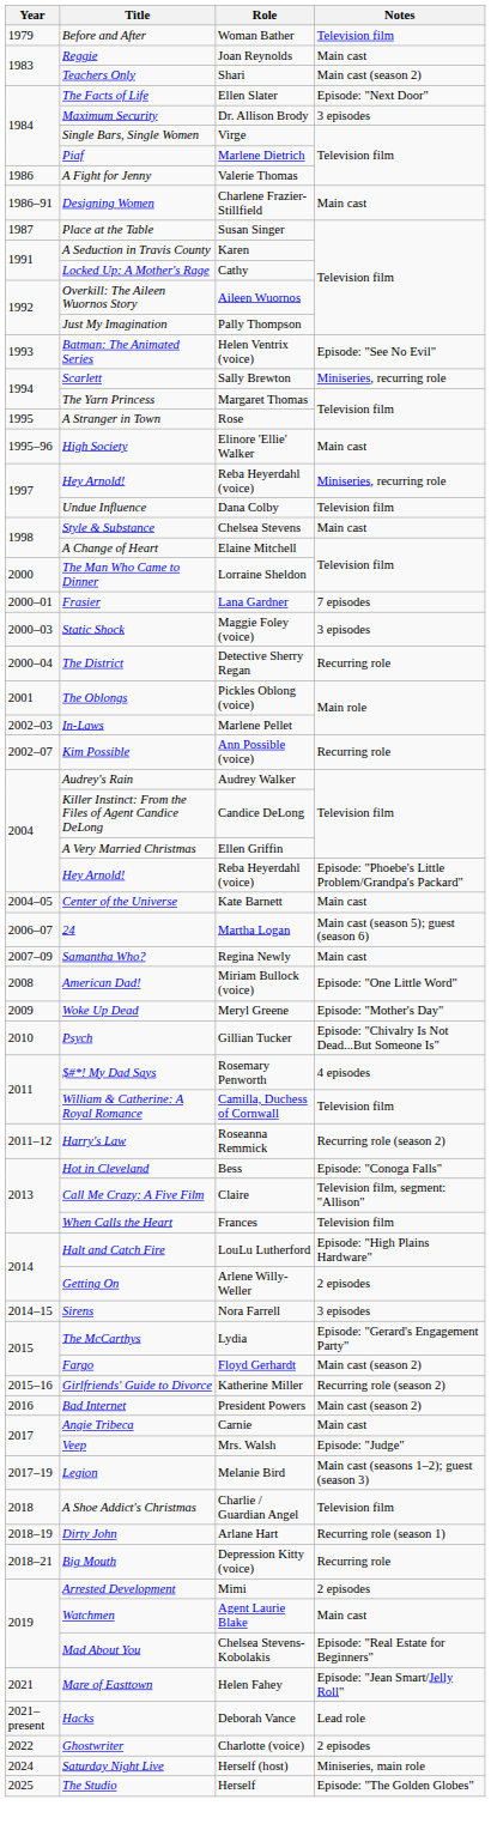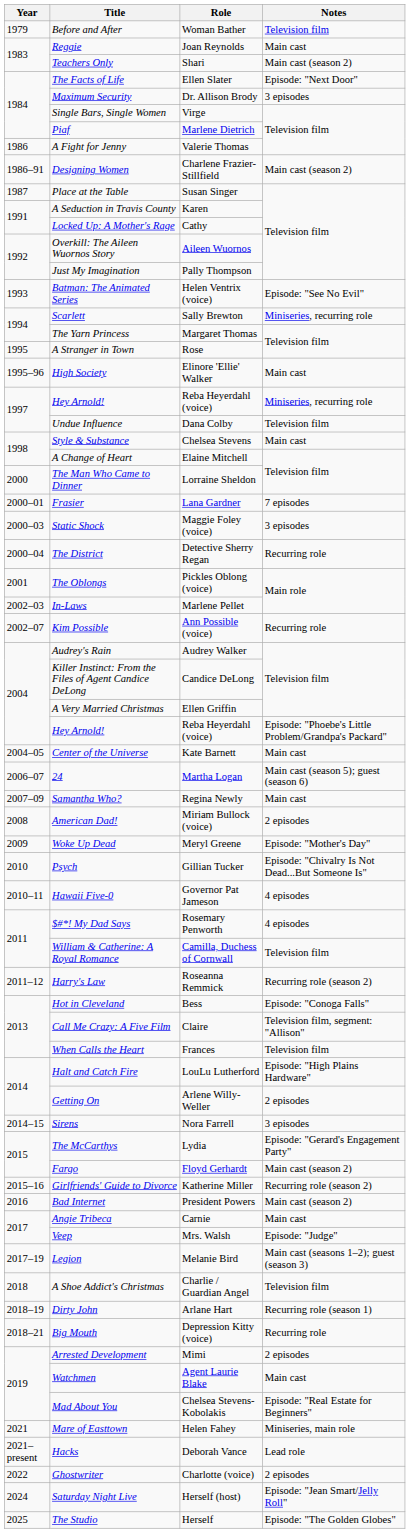Designing Women | Notes: Main cast -> Main cast (season 2)
American Dad! | Notes: Episode: "One Little Word" -> 2 episodes
+ row: 2010–11 | Hawaii Five-0 | Governor Pat Jameson | 4 episodes
Mare of Easttown | Notes: Episode: "Jean Smart/Jelly Roll" -> Miniseries, main role
Saturday Night Live | Notes: Miniseries, main role -> Episode: "Jean Smart/Jelly Roll"
